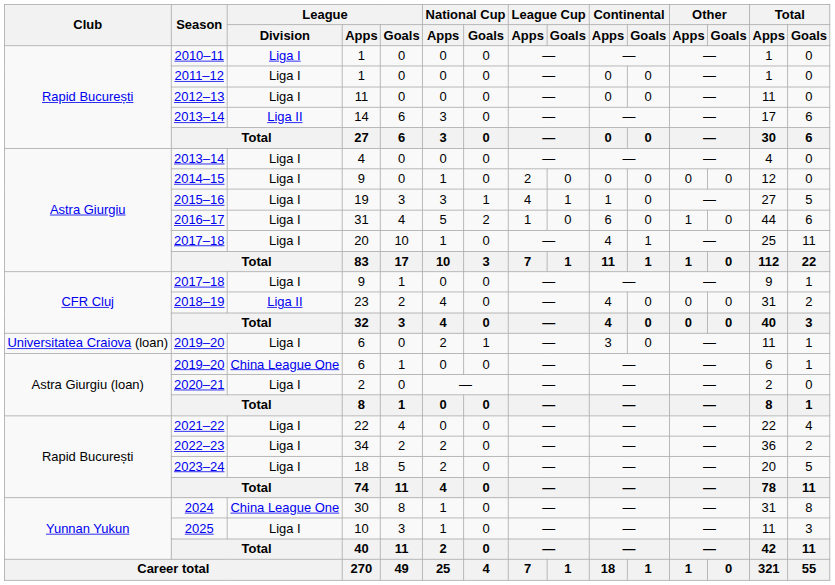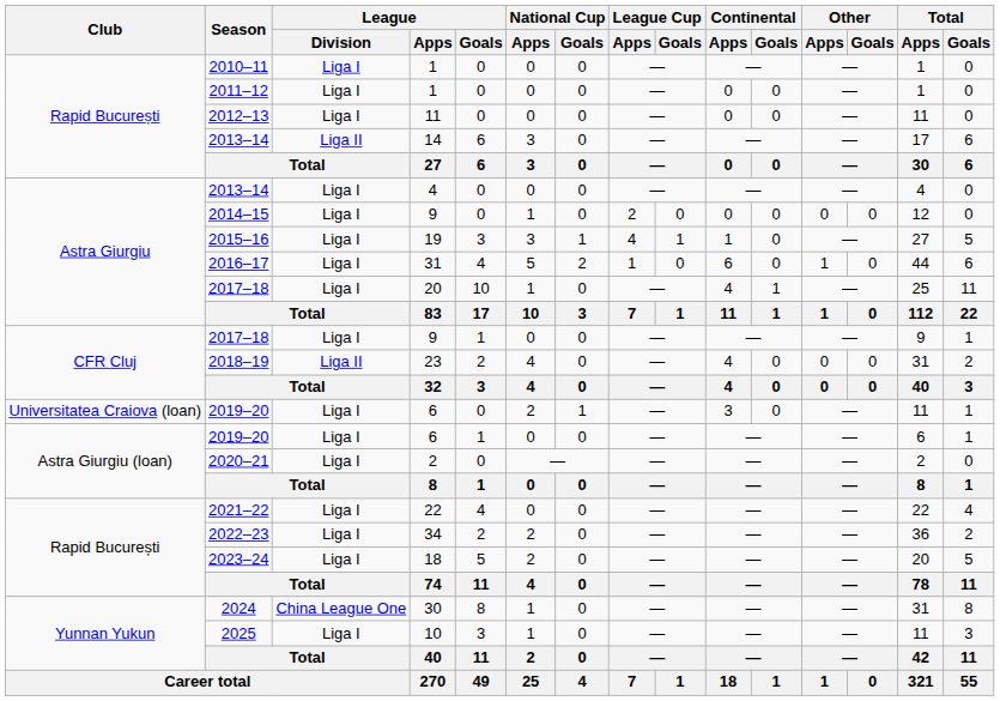Astra Giurgiu (loan) / 2019–20 | League / Division: China League One -> Liga I
